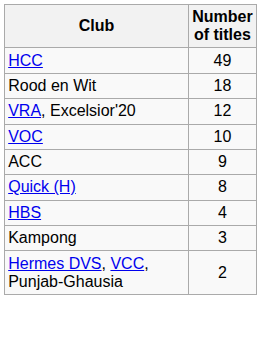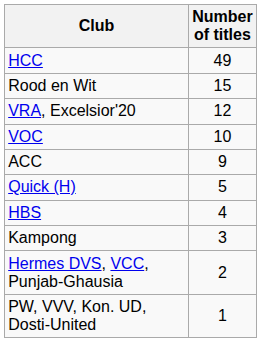Rood en Wit | Number of titles: 18 -> 15
Quick (H) | Number of titles: 8 -> 5
+ row: PW, VVV, Kon. UD, Dosti-United | 1
